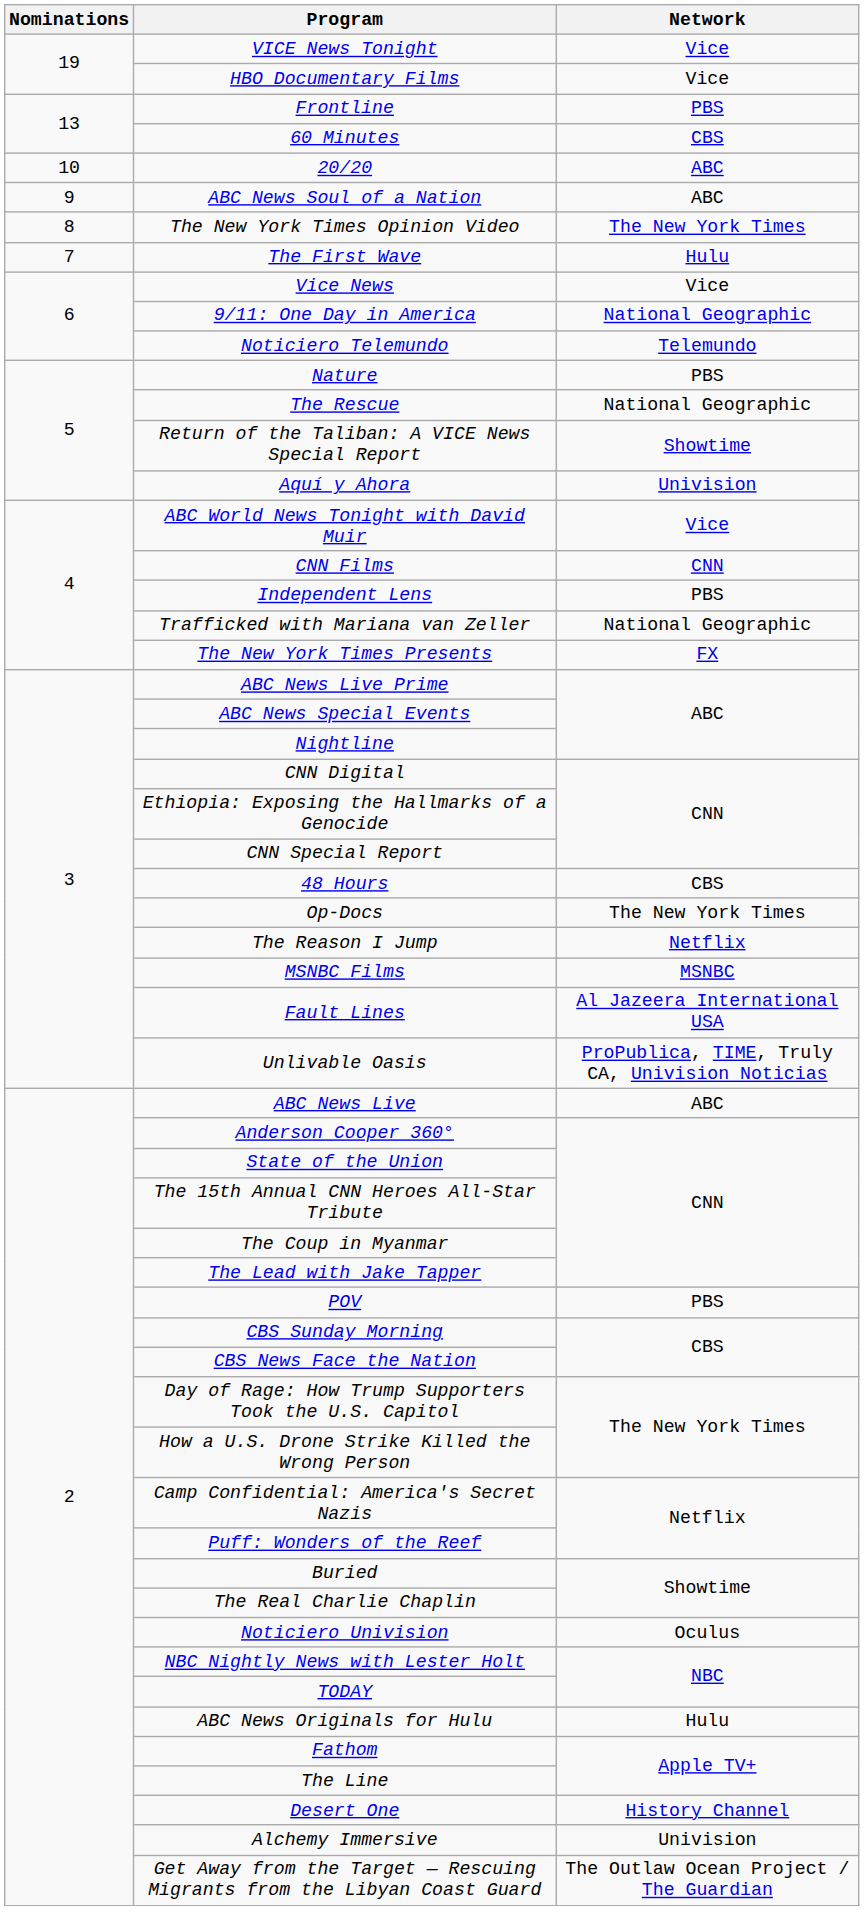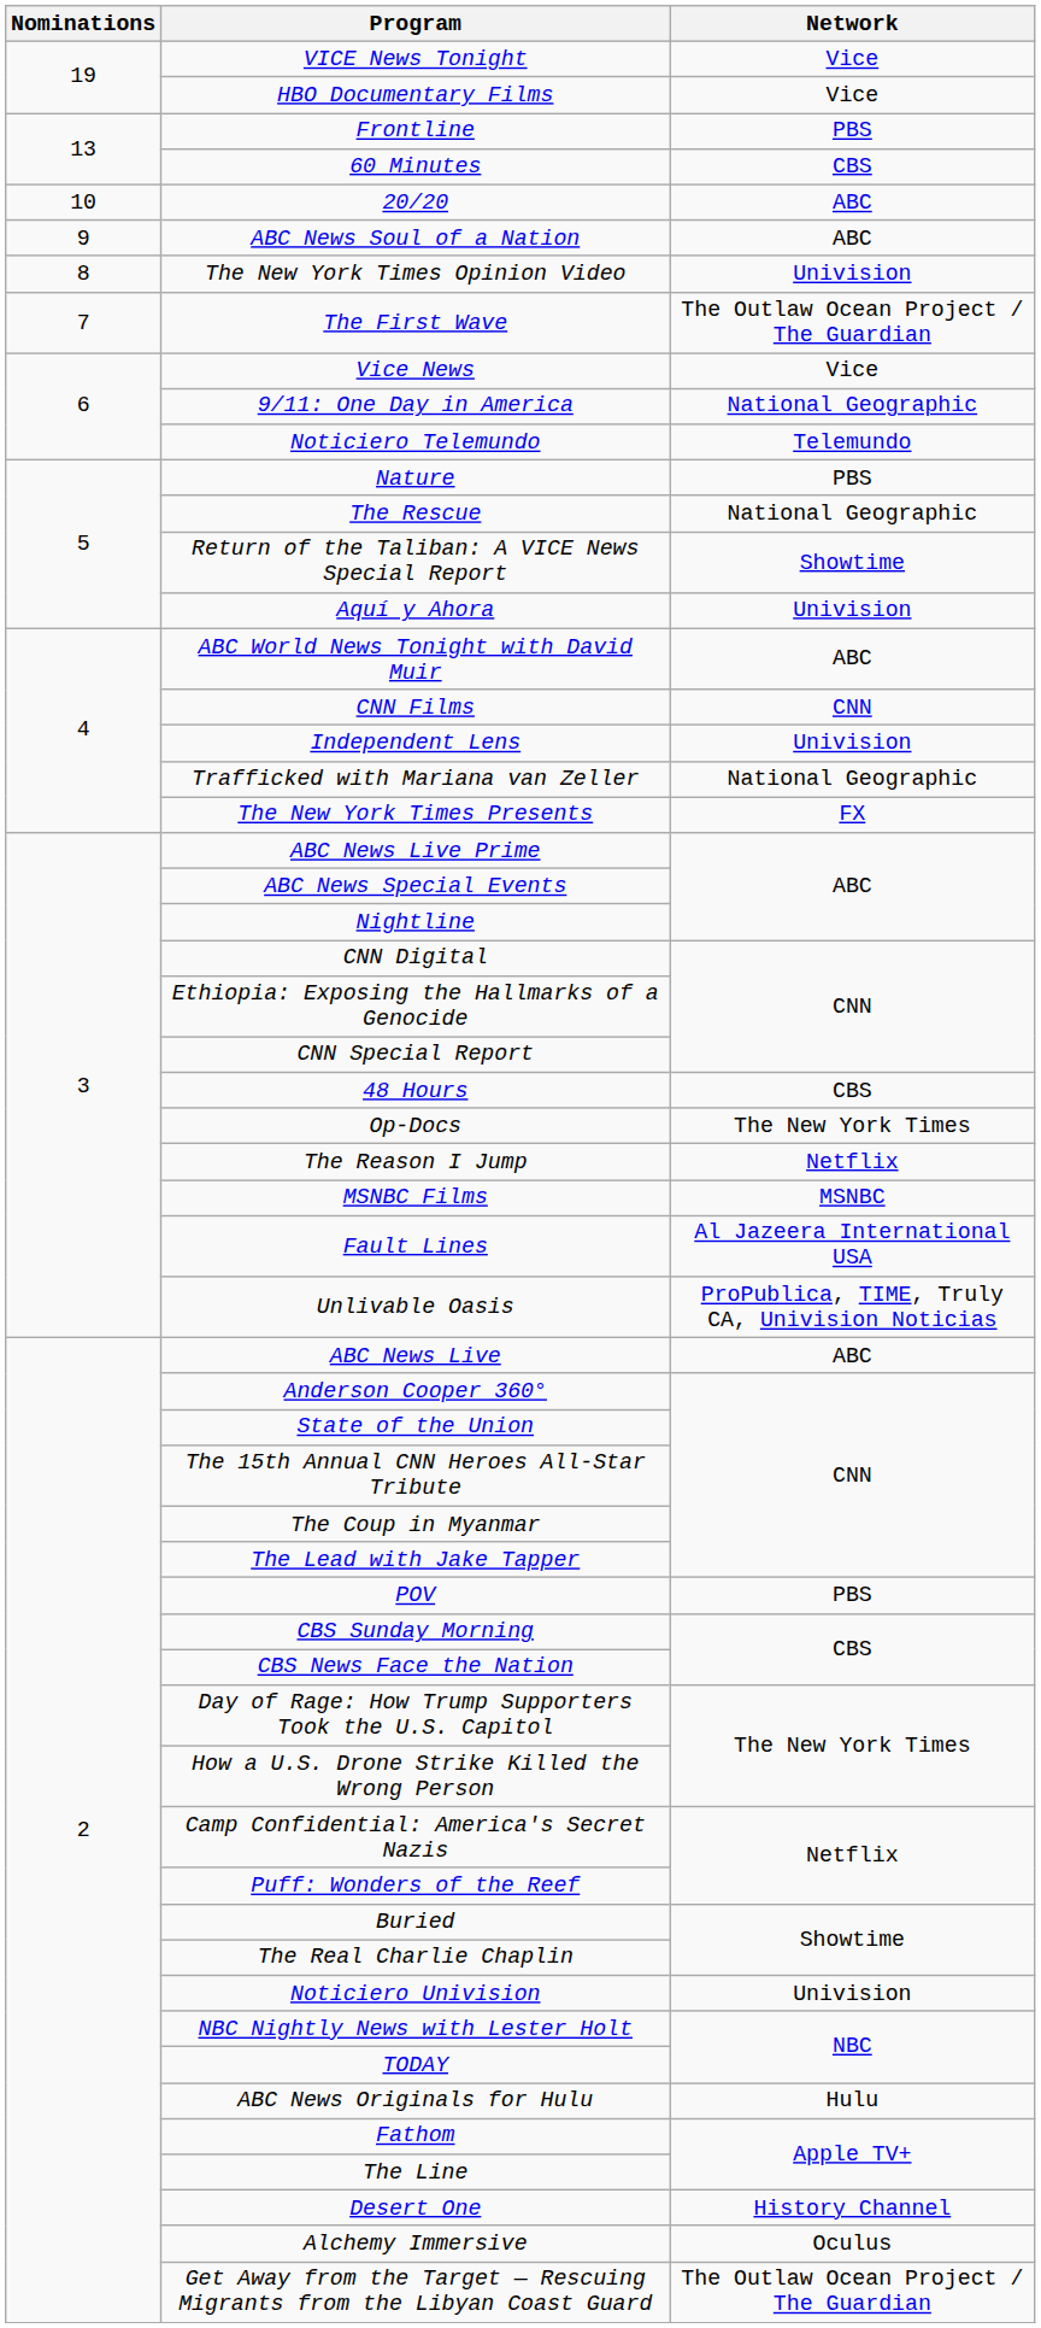The New York Times Opinion Video | Network: The New York Times -> Univision
The First Wave | Network: Hulu -> The Outlaw Ocean Project / The Guardian
ABC World News Tonight with David Muir | Network: Vice -> ABC
Independent Lens | Network: PBS -> Univision
Noticiero Univision | Network: Oculus -> Univision
Alchemy Immersive | Network: Univision -> Oculus
